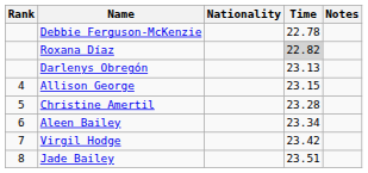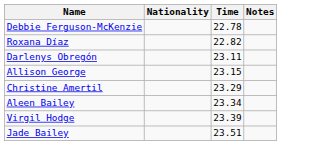- column: Rank | 4 | 5 | 6 | 7 | 8
Roxana Díaz | Time: lightgrey background -> no background
Darlenys Obregón | Time: 23.13 -> 23.11
Christine Amertil | Time: 23.28 -> 23.29
Virgil Hodge | Time: 23.42 -> 23.39
